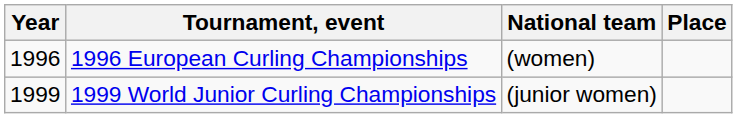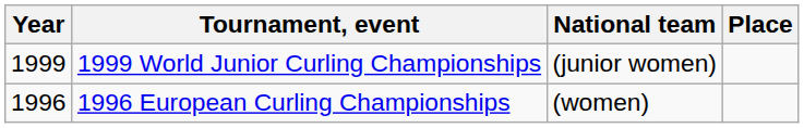rows swapped: 1996 European Curling Championships <-> 1999 World Junior Curling Championships
